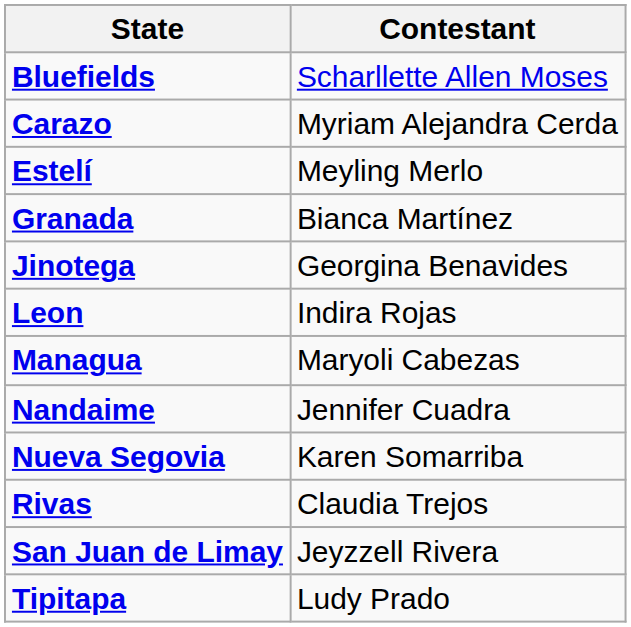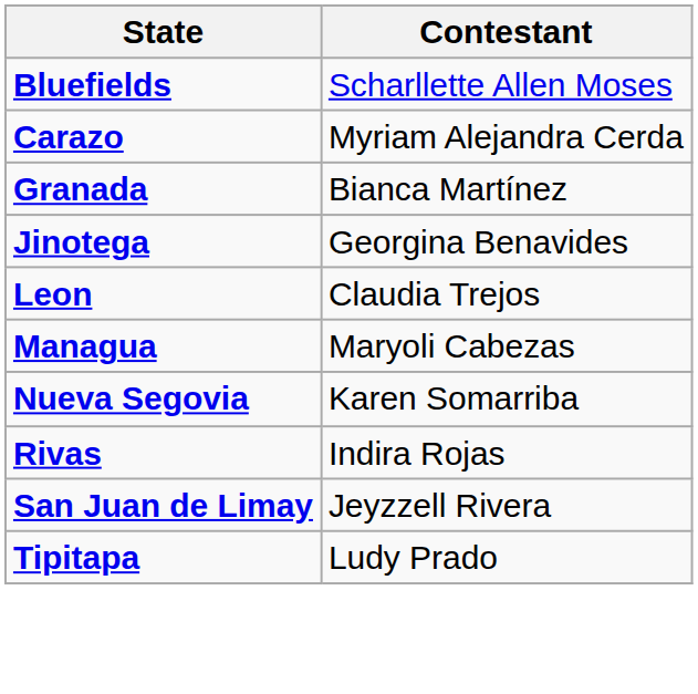- row: Estelí | Meyling Merlo
Leon | Contestant: Indira Rojas -> Claudia Trejos
- row: Nandaime | Jennifer Cuadra
Rivas | Contestant: Claudia Trejos -> Indira Rojas
